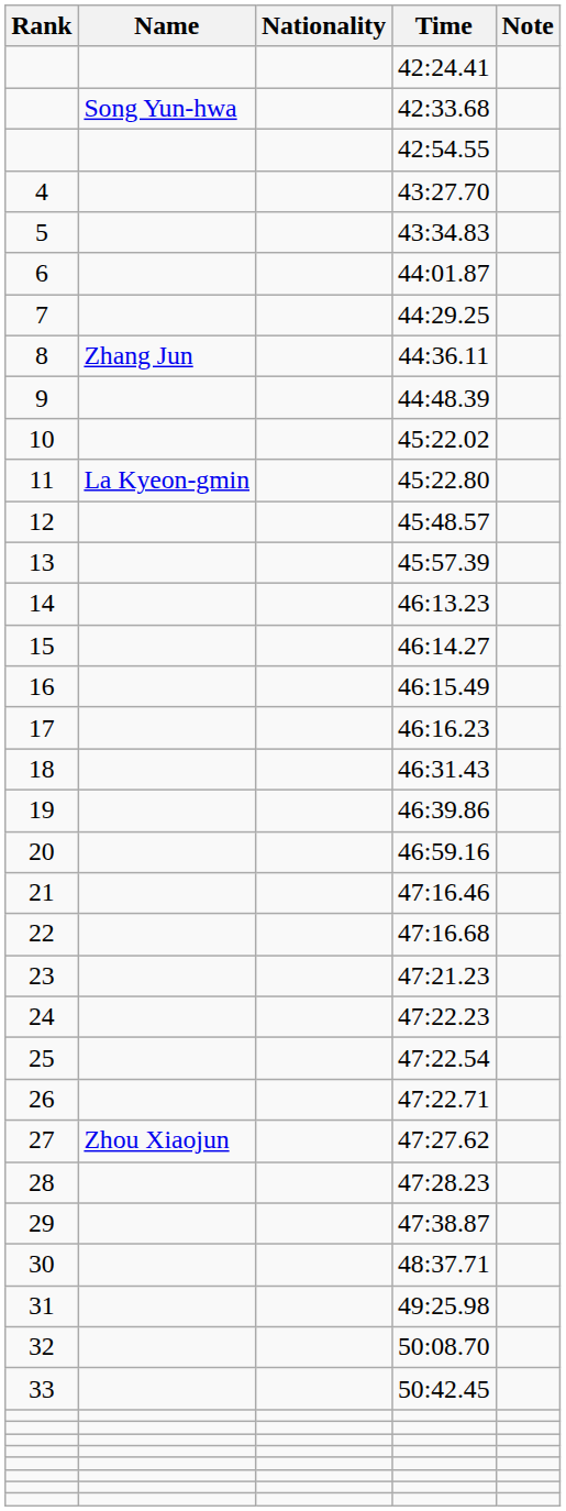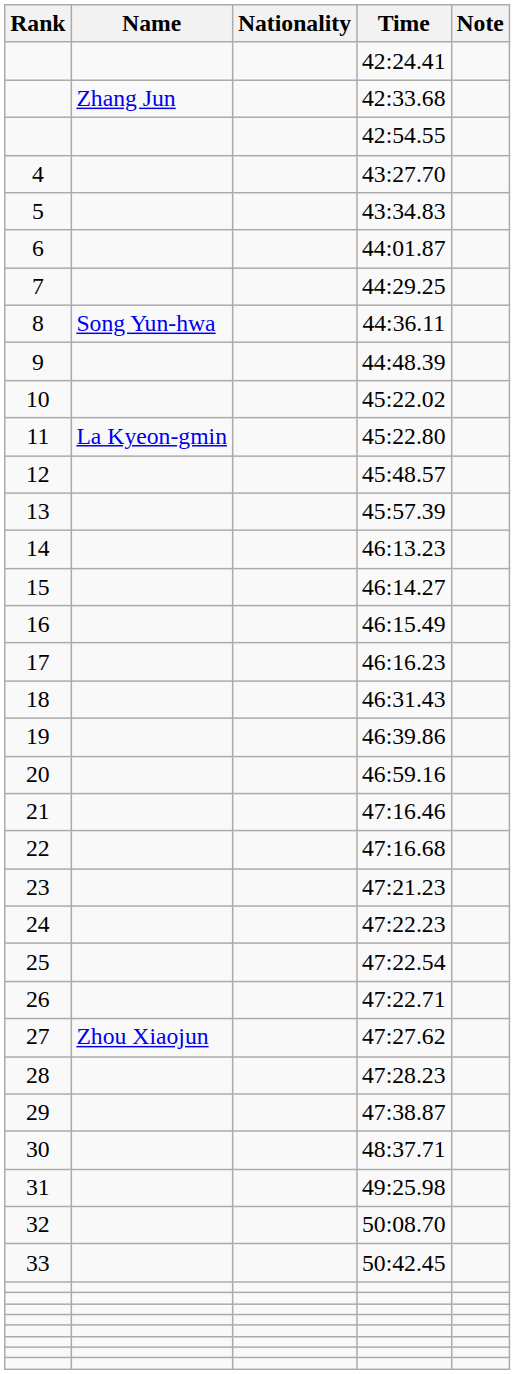42:33.68 | Name: Song Yun-hwa -> Zhang Jun
44:36.11 | Name: Zhang Jun -> Song Yun-hwa
